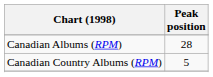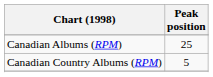Canadian Albums (RPM) | Peak position: 28 -> 25
